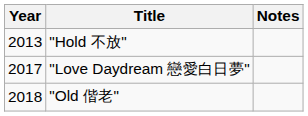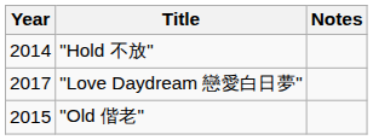"Hold 不放" | Year: 2013 -> 2014
"Old 偕老" | Year: 2018 -> 2015
